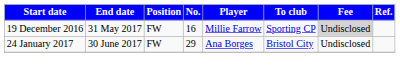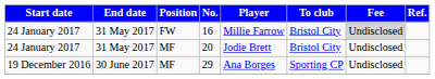16 | Start date: 19 December 2016 -> 24 January 2017
16 | To club: Sporting CP -> Bristol City
+ row: 24 January 2017 | 31 May 2017 | MF | 20 | Jodie Brett | Bristol City | Undisclosed
29 | Start date: 24 January 2017 -> 19 December 2016
29 | Position: FW -> MF
29 | To club: Bristol City -> Sporting CP
